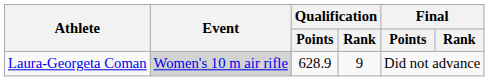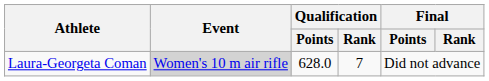Laura-Georgeta Coman | Qualification / Points: 628.9 -> 628.0
Laura-Georgeta Coman | Qualification / Rank: 9 -> 7
